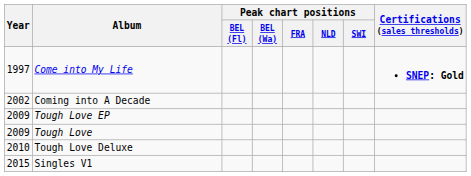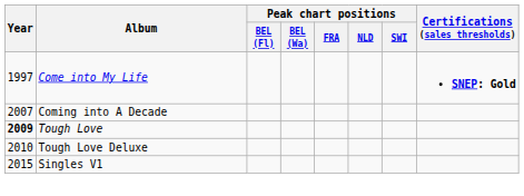Coming into A Decade | Year: 2002 -> 2007
- row: 2009 | Tough Love EP
Tough Love | Year: normal -> bold
